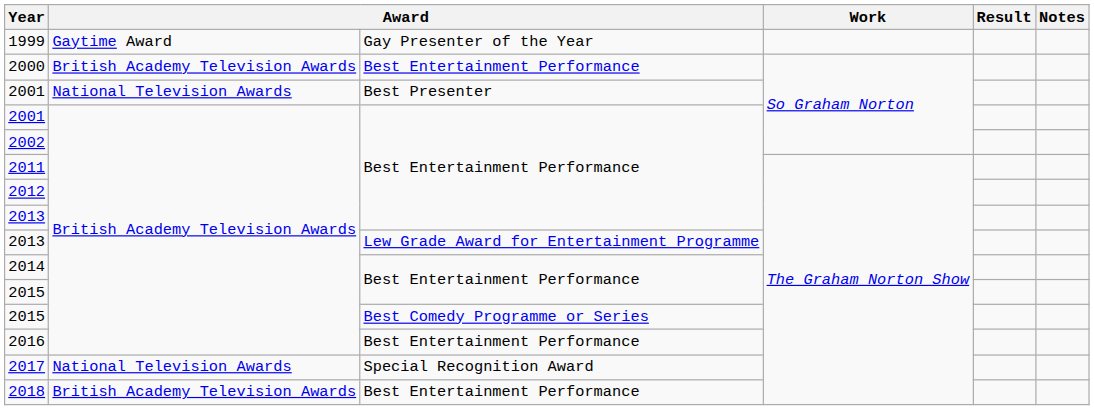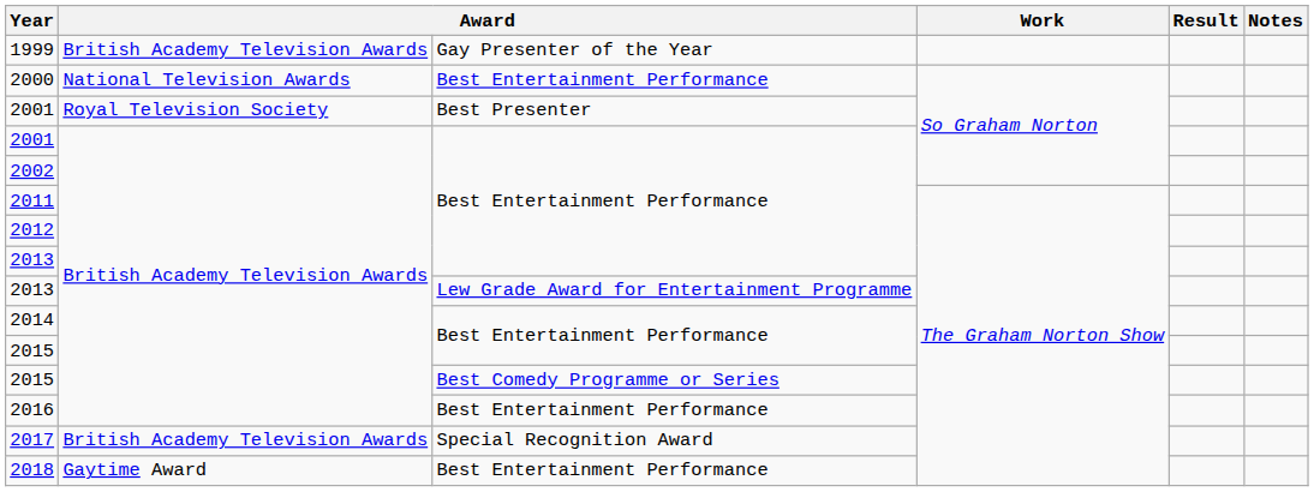1999 | column 2: Gaytime Award -> British Academy Television Awards
2000 | column 2: British Academy Television Awards -> National Television Awards
2001 / Best Presenter | column 2: National Television Awards -> Royal Television Society
2017 | column 2: National Television Awards -> British Academy Television Awards
2018 | column 2: British Academy Television Awards -> Gaytime Award
